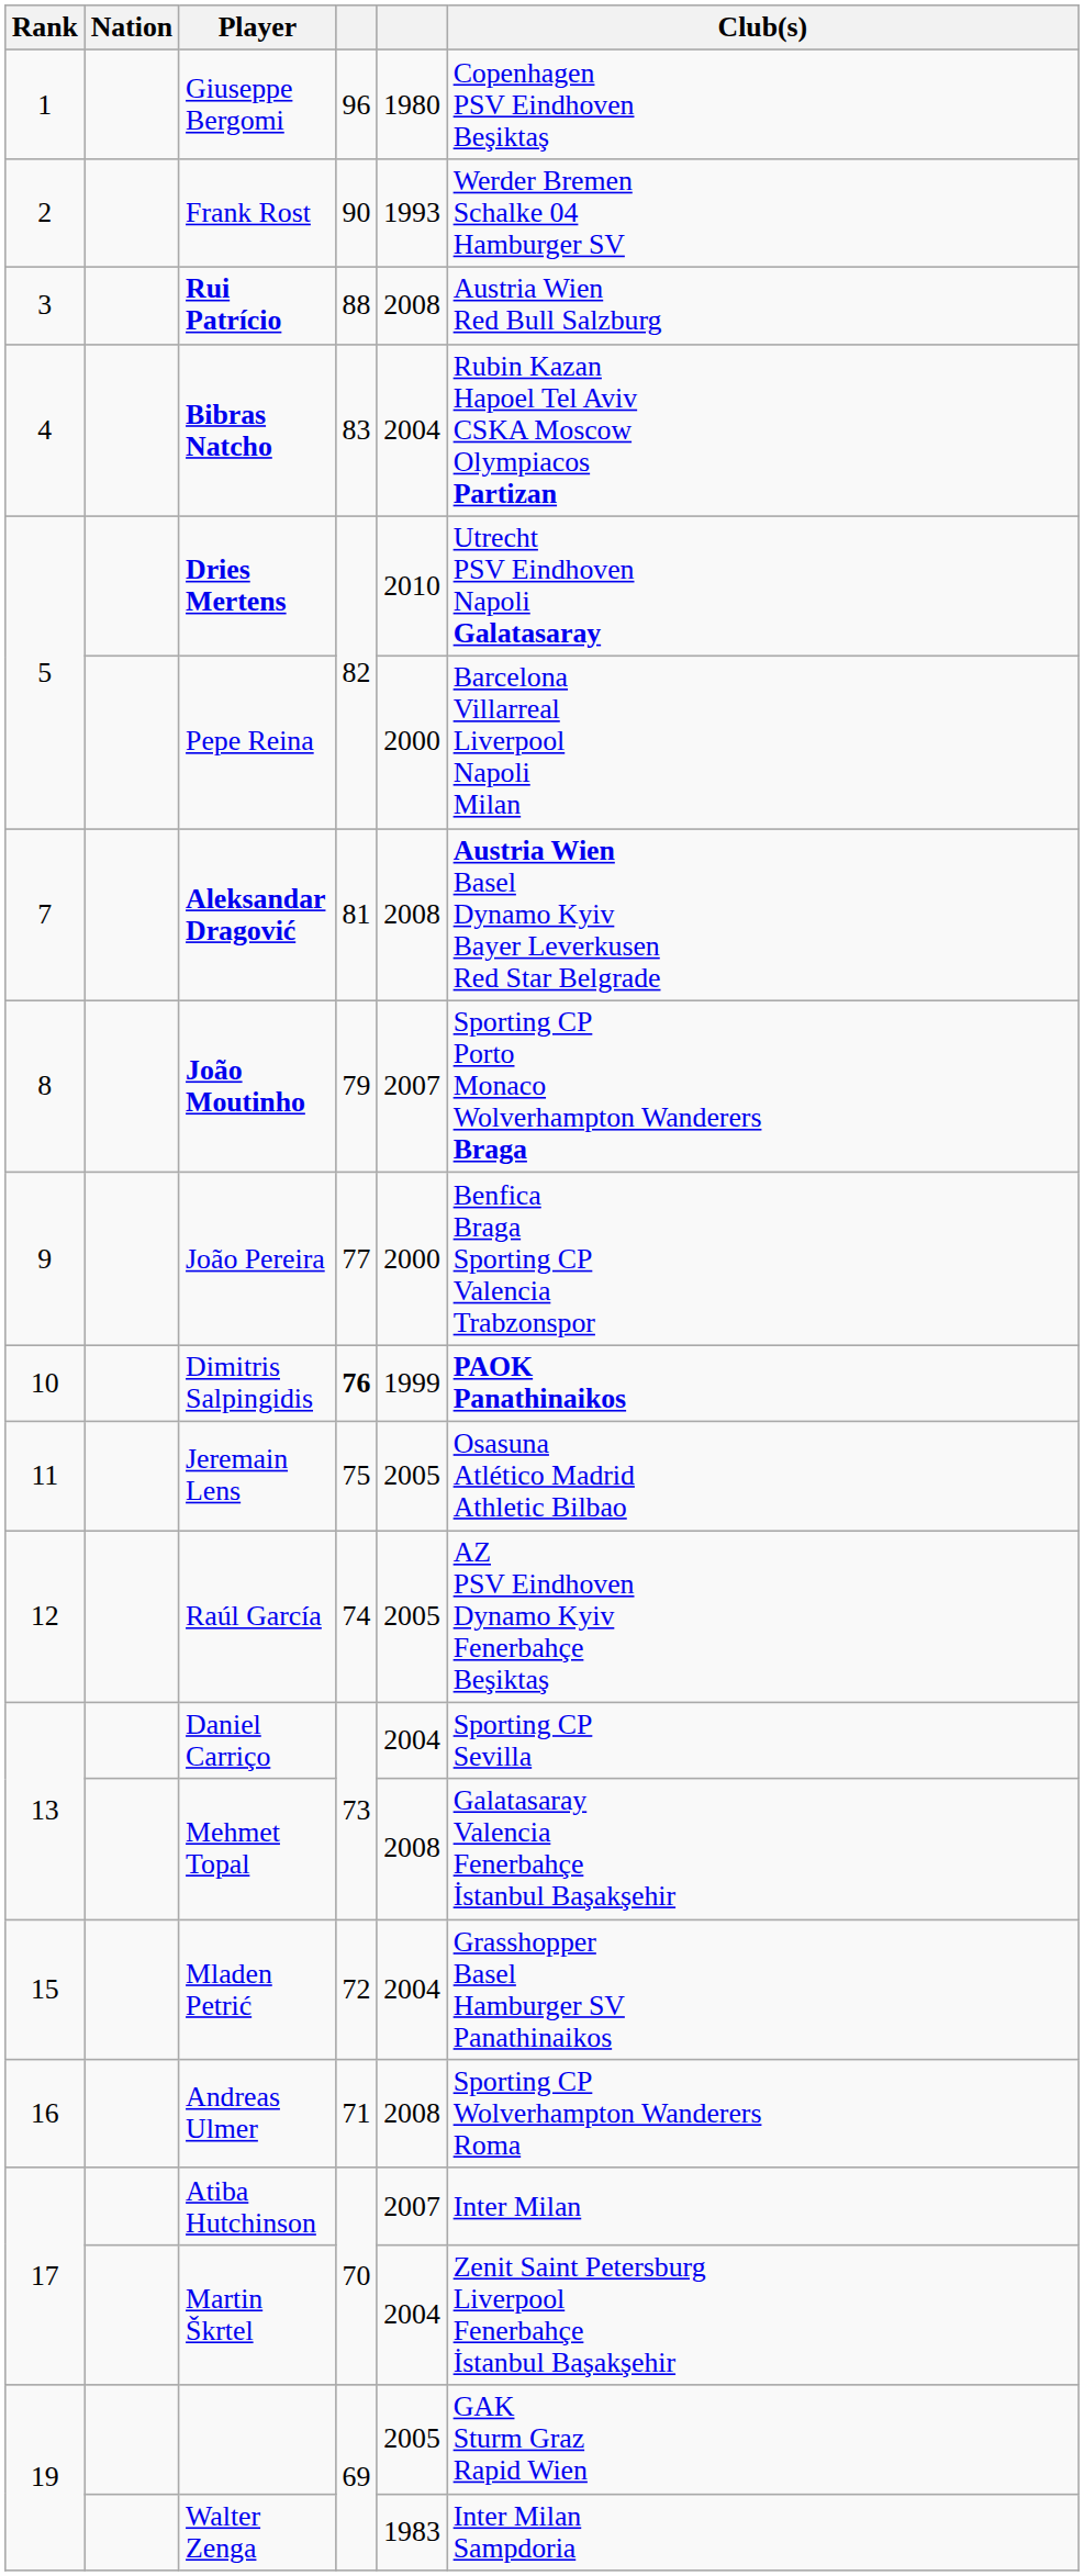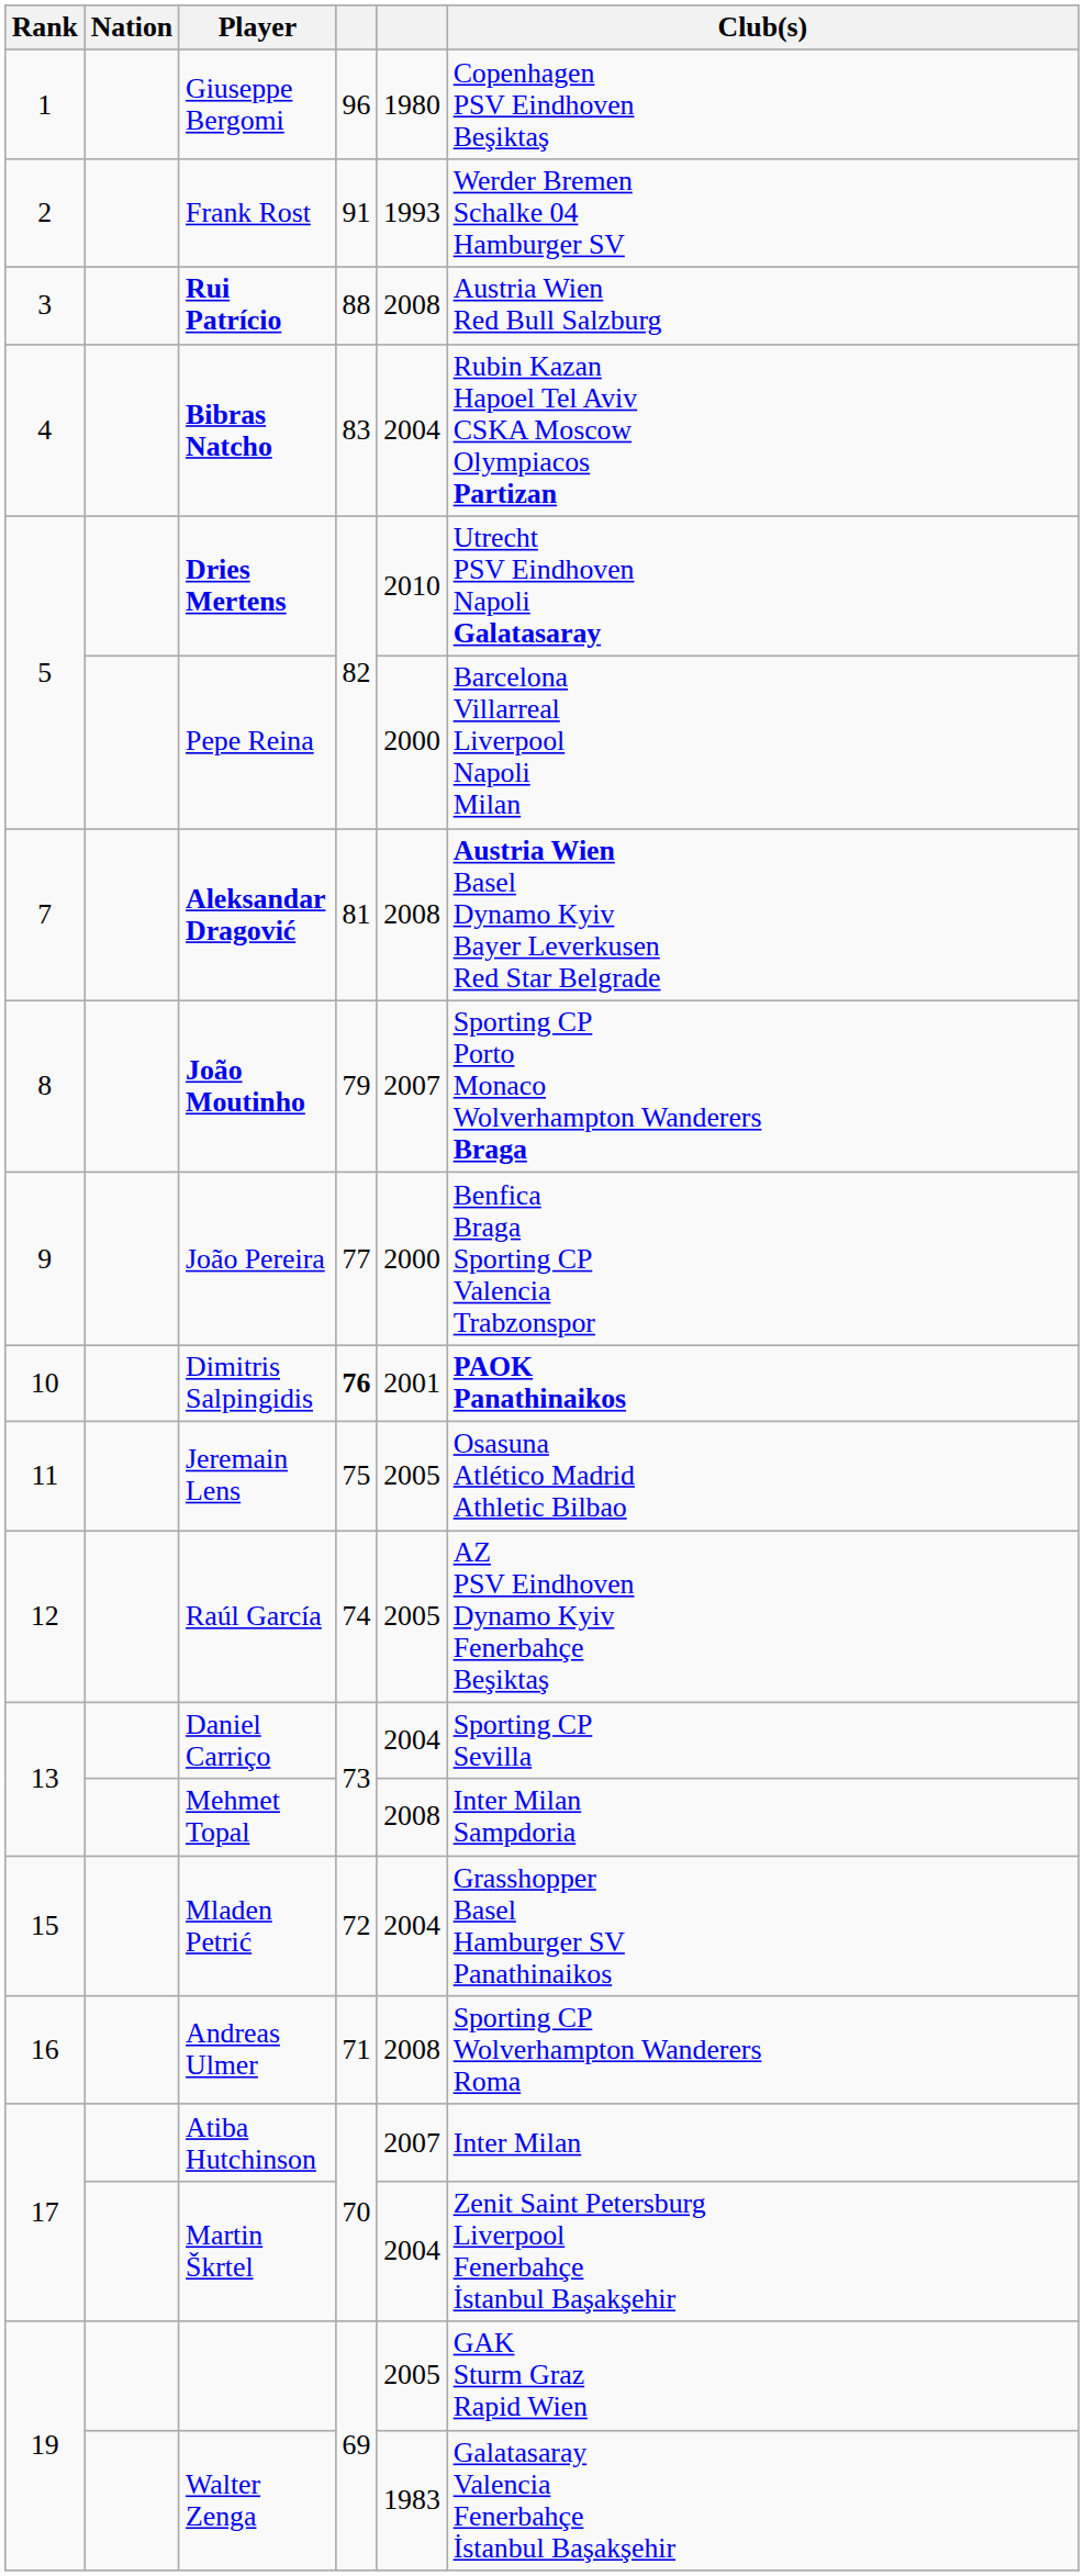Frank Rost | column 4: 90 -> 91
Dimitris Salpingidis | column 5: 1999 -> 2001
Mehmet Topal | Club(s): Galatasaray Valencia Fenerbahçe İstanbul Başakşehir -> Inter Milan Sampdoria
Walter Zenga | Club(s): Inter Milan Sampdoria -> Galatasaray Valencia Fenerbahçe İstanbul Başakşehir
